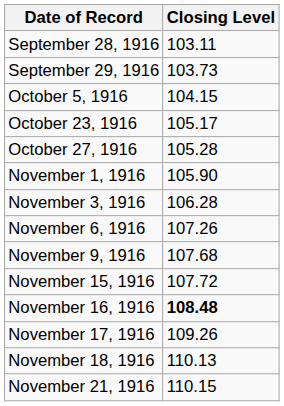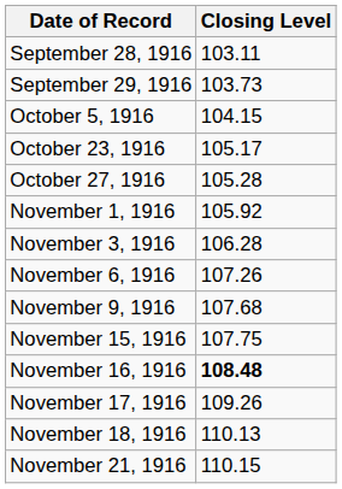November 1, 1916 | Closing Level: 105.90 -> 105.92
November 15, 1916 | Closing Level: 107.72 -> 107.75
